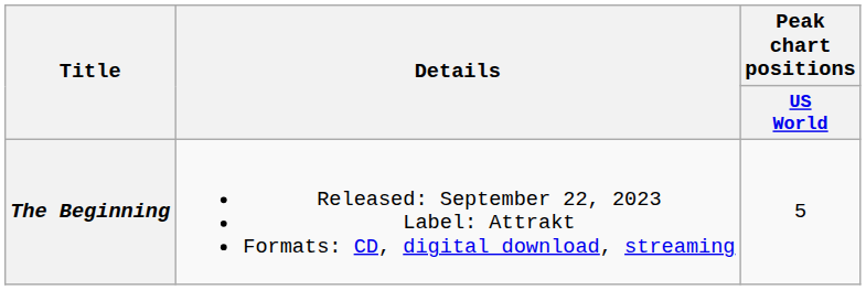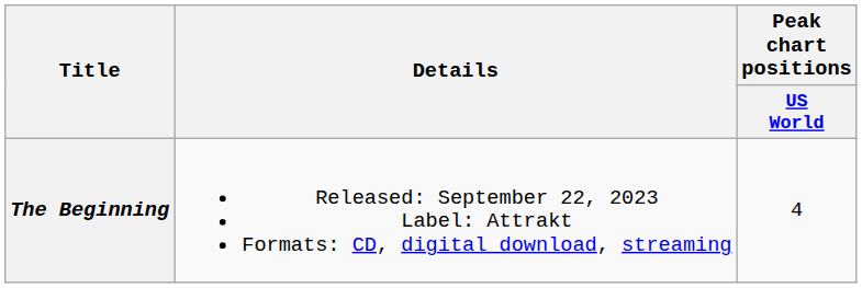The Beginning | Peak chart positions / US World: 5 -> 4
